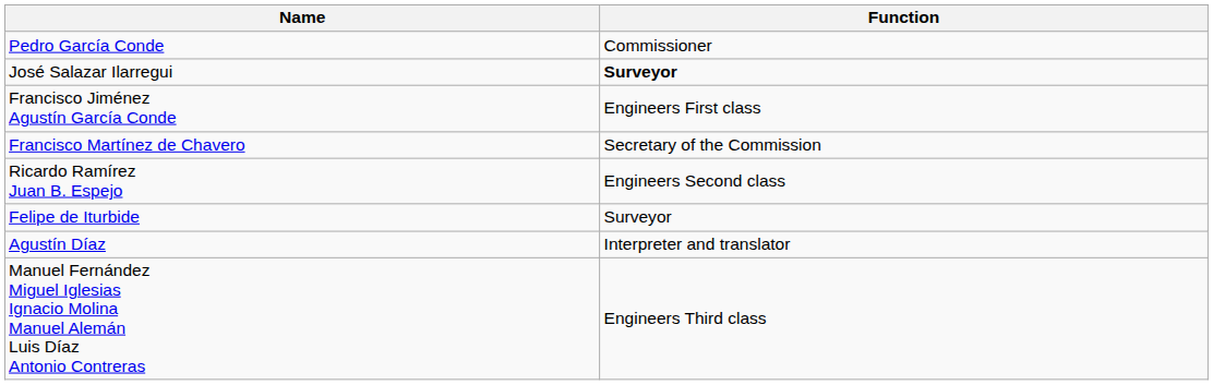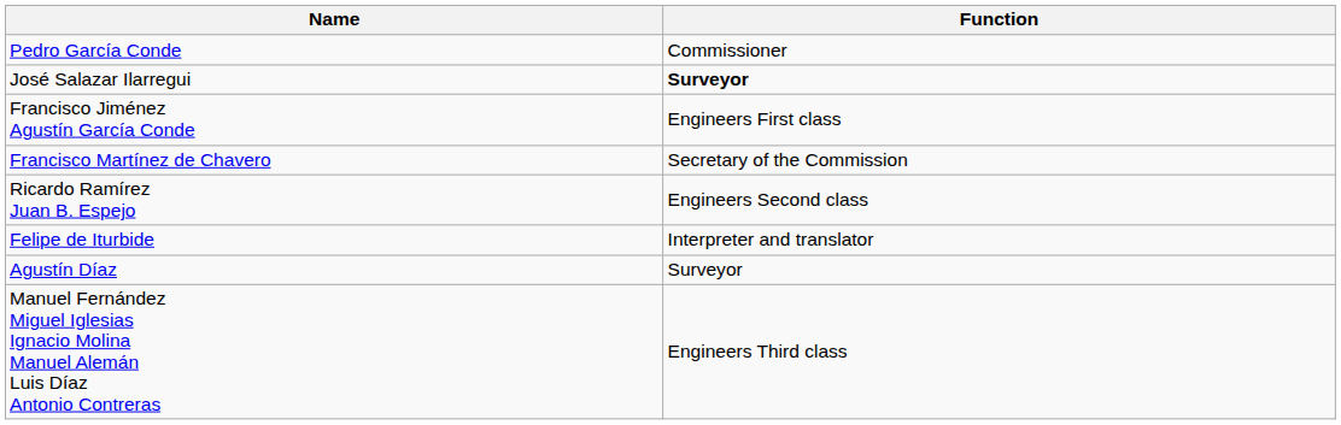Felipe de Iturbide | Function: Surveyor -> Interpreter and translator
Agustín Díaz | Function: Interpreter and translator -> Surveyor
